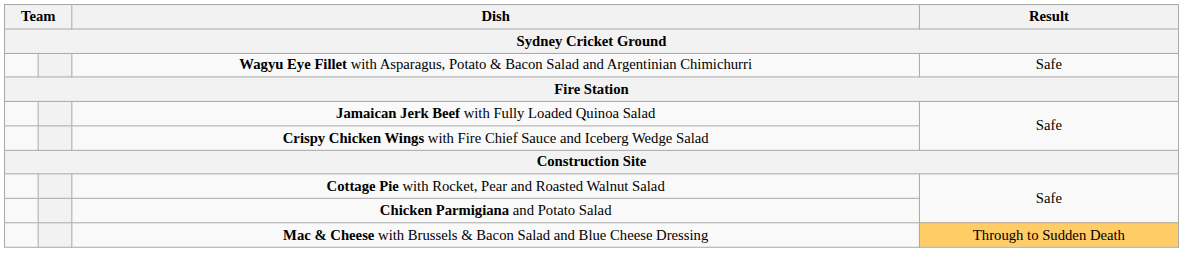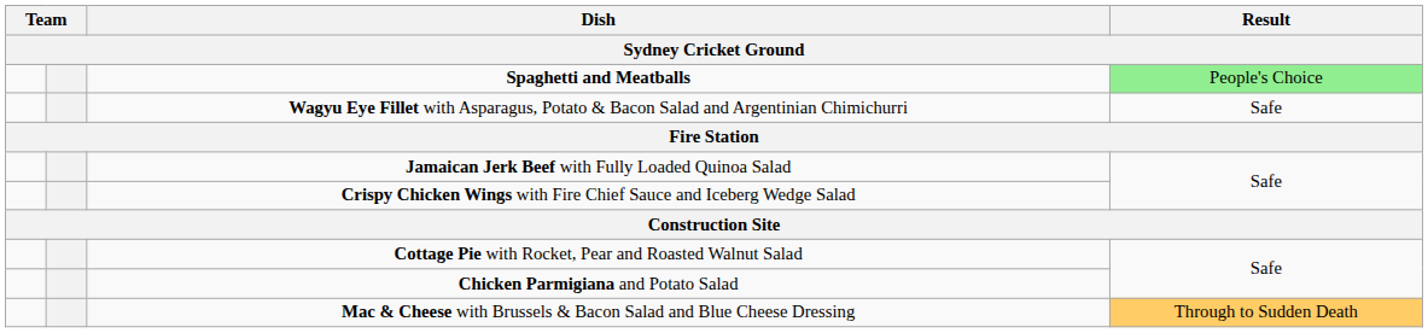+ row: Spaghetti and Meatballs | People's Choice
